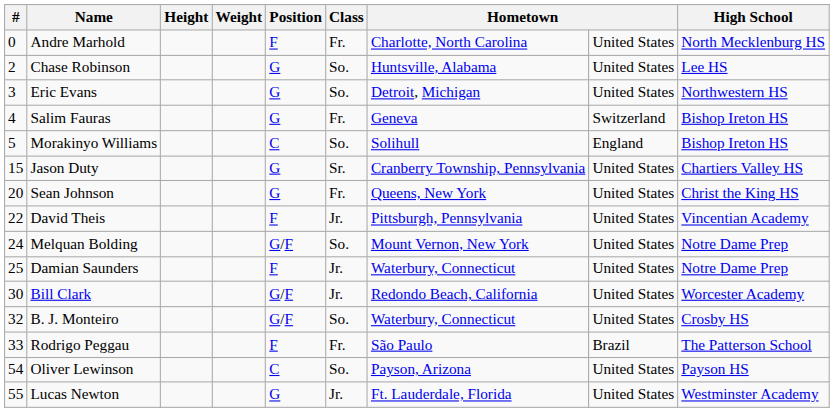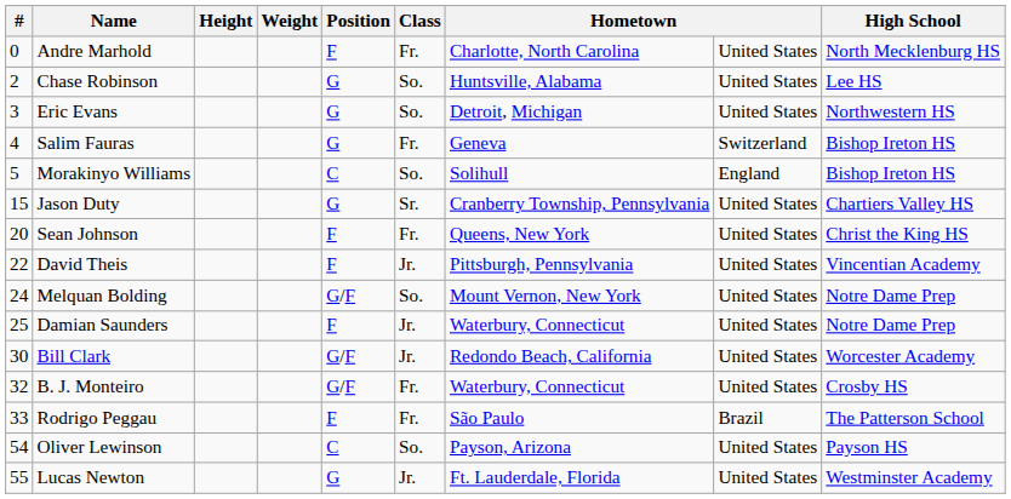Sean Johnson | Position: G -> F
B. J. Monteiro | Class: So. -> Fr.
